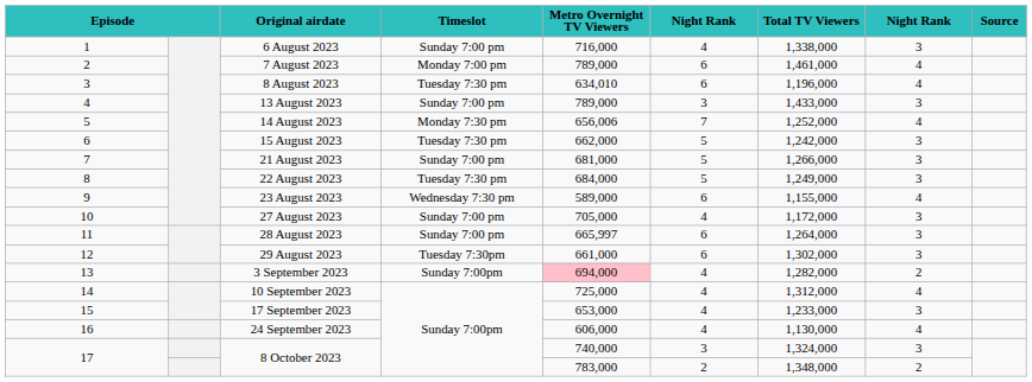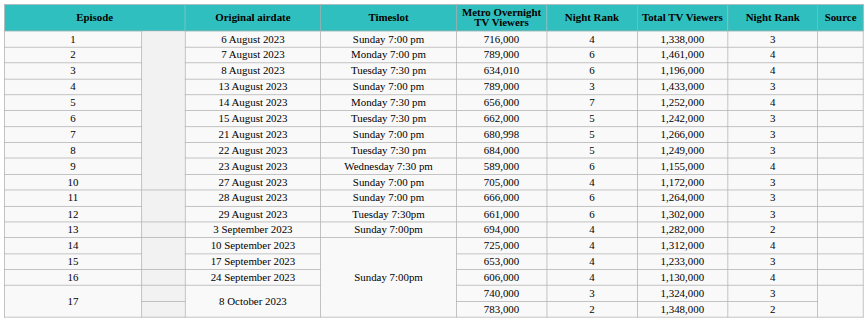14 August 2023 | Metro Overnight TV Viewers: 656,006 -> 656,000
21 August 2023 | Metro Overnight TV Viewers: 681,000 -> 680,998
28 August 2023 | Metro Overnight TV Viewers: 665,997 -> 666,000
3 September 2023 | Metro Overnight TV Viewers: pink background -> no background
